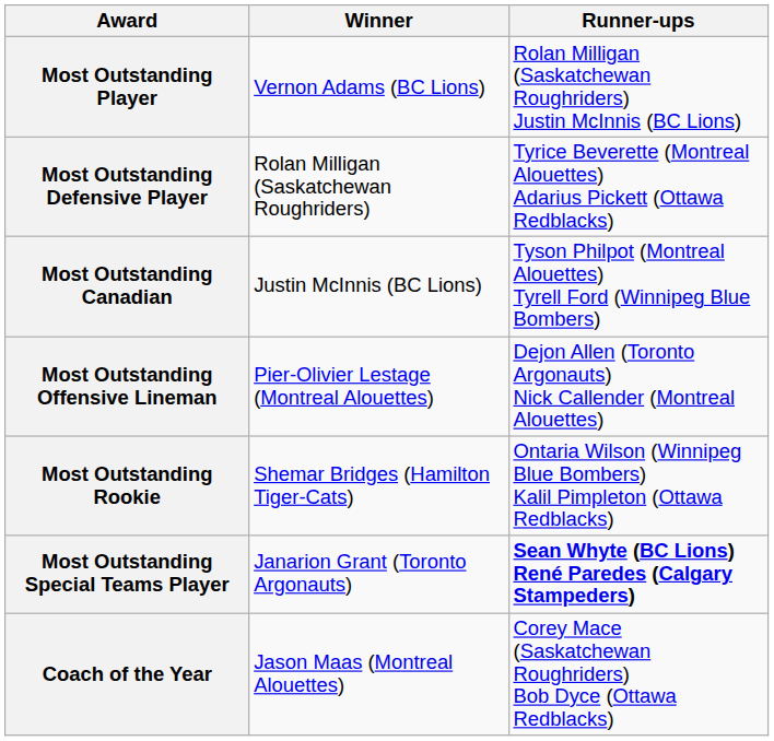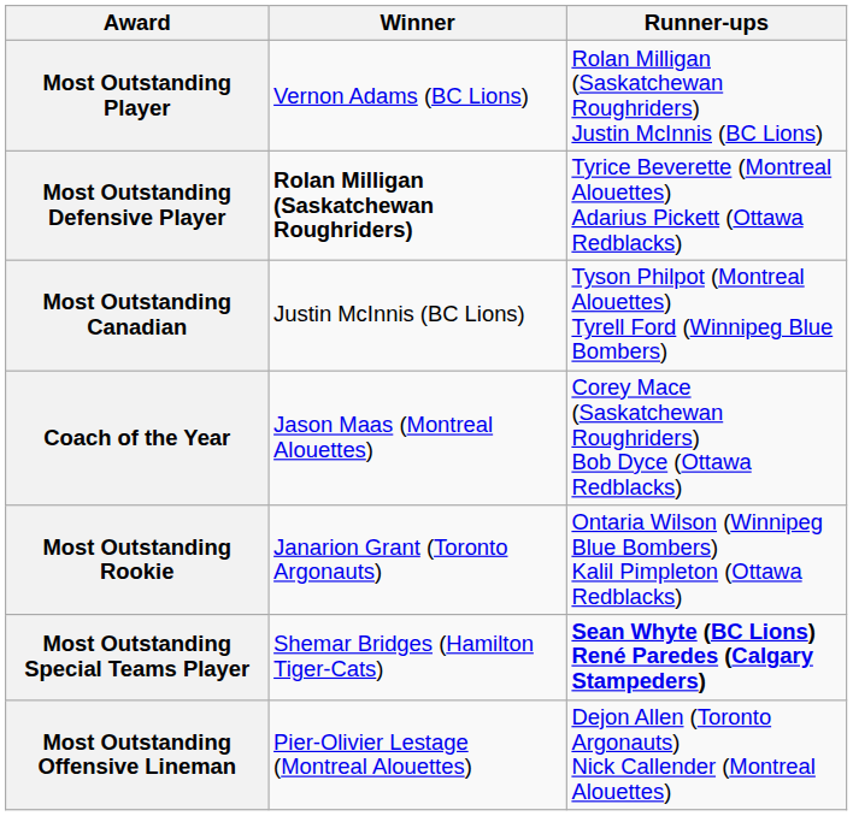Most Outstanding Defensive Player | Winner: normal -> bold
rows swapped: Most Outstanding Offensive Lineman <-> Coach of the Year
Most Outstanding Rookie | Winner: Shemar Bridges (Hamilton Tiger-Cats) -> Janarion Grant (Toronto Argonauts)
Most Outstanding Special Teams Player | Winner: Janarion Grant (Toronto Argonauts) -> Shemar Bridges (Hamilton Tiger-Cats)
